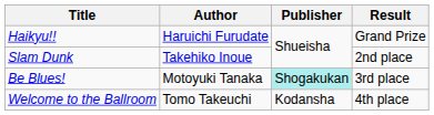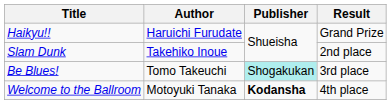Be Blues! | Author: Motoyuki Tanaka -> Tomo Takeuchi
Welcome to the Ballroom | Author: Tomo Takeuchi -> Motoyuki Tanaka
Welcome to the Ballroom | Publisher: normal -> bold
